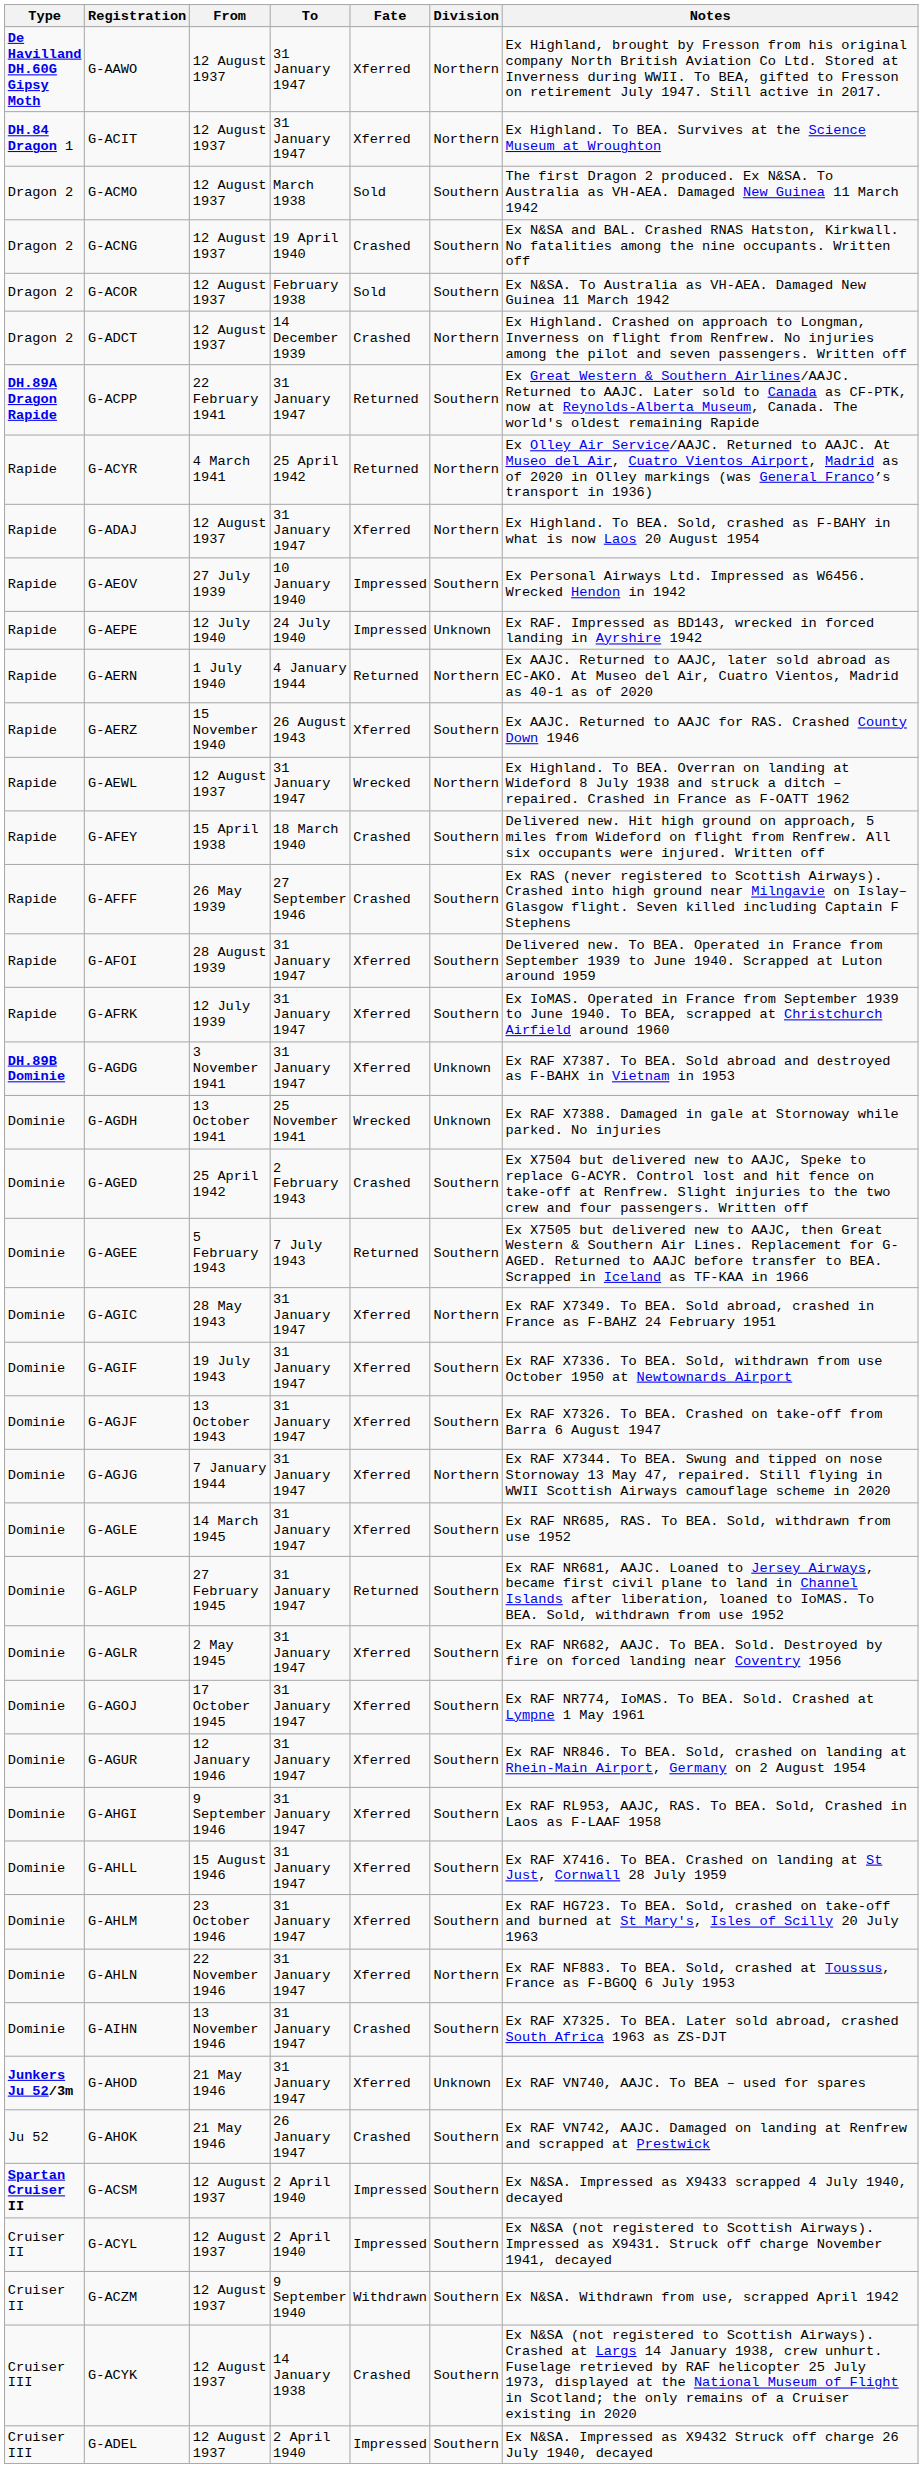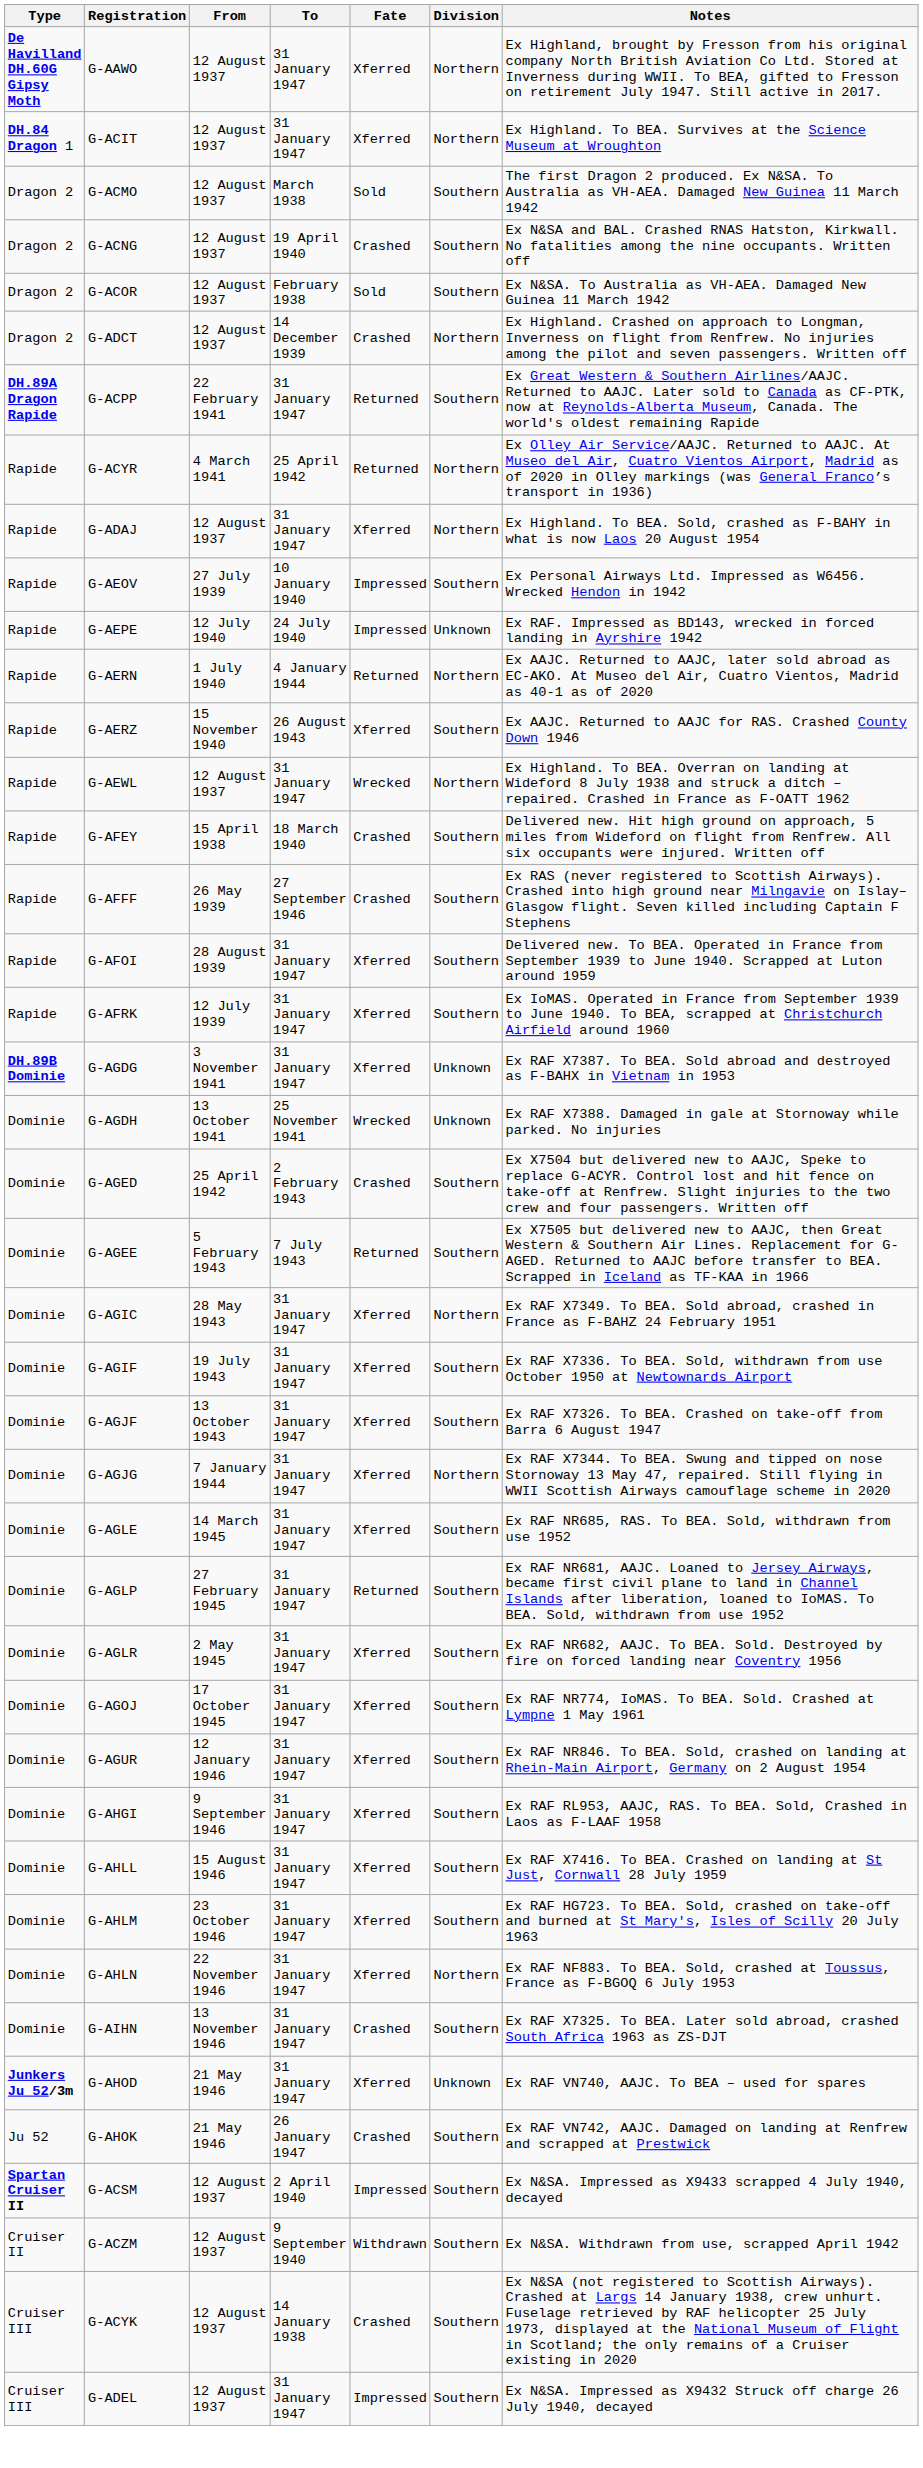- row: Cruiser II | G-ACYL | 12 August 1937 | 2 April 1940 | Impressed | Southern | Ex N&SA (not registered to Scottish Airways). Impressed as X9431. Struck off charge November 1941, decayed
G-ADEL | To: 2 April 1940 -> 31 January 1947
